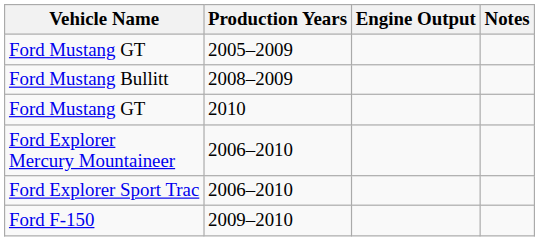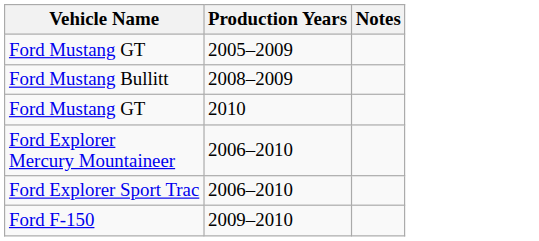- column: Engine Output
